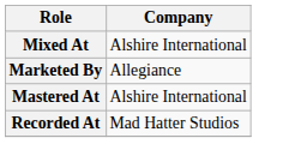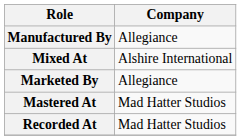+ row: Manufactured By | Allegiance
Mastered At | Company: Alshire International -> Mad Hatter Studios
